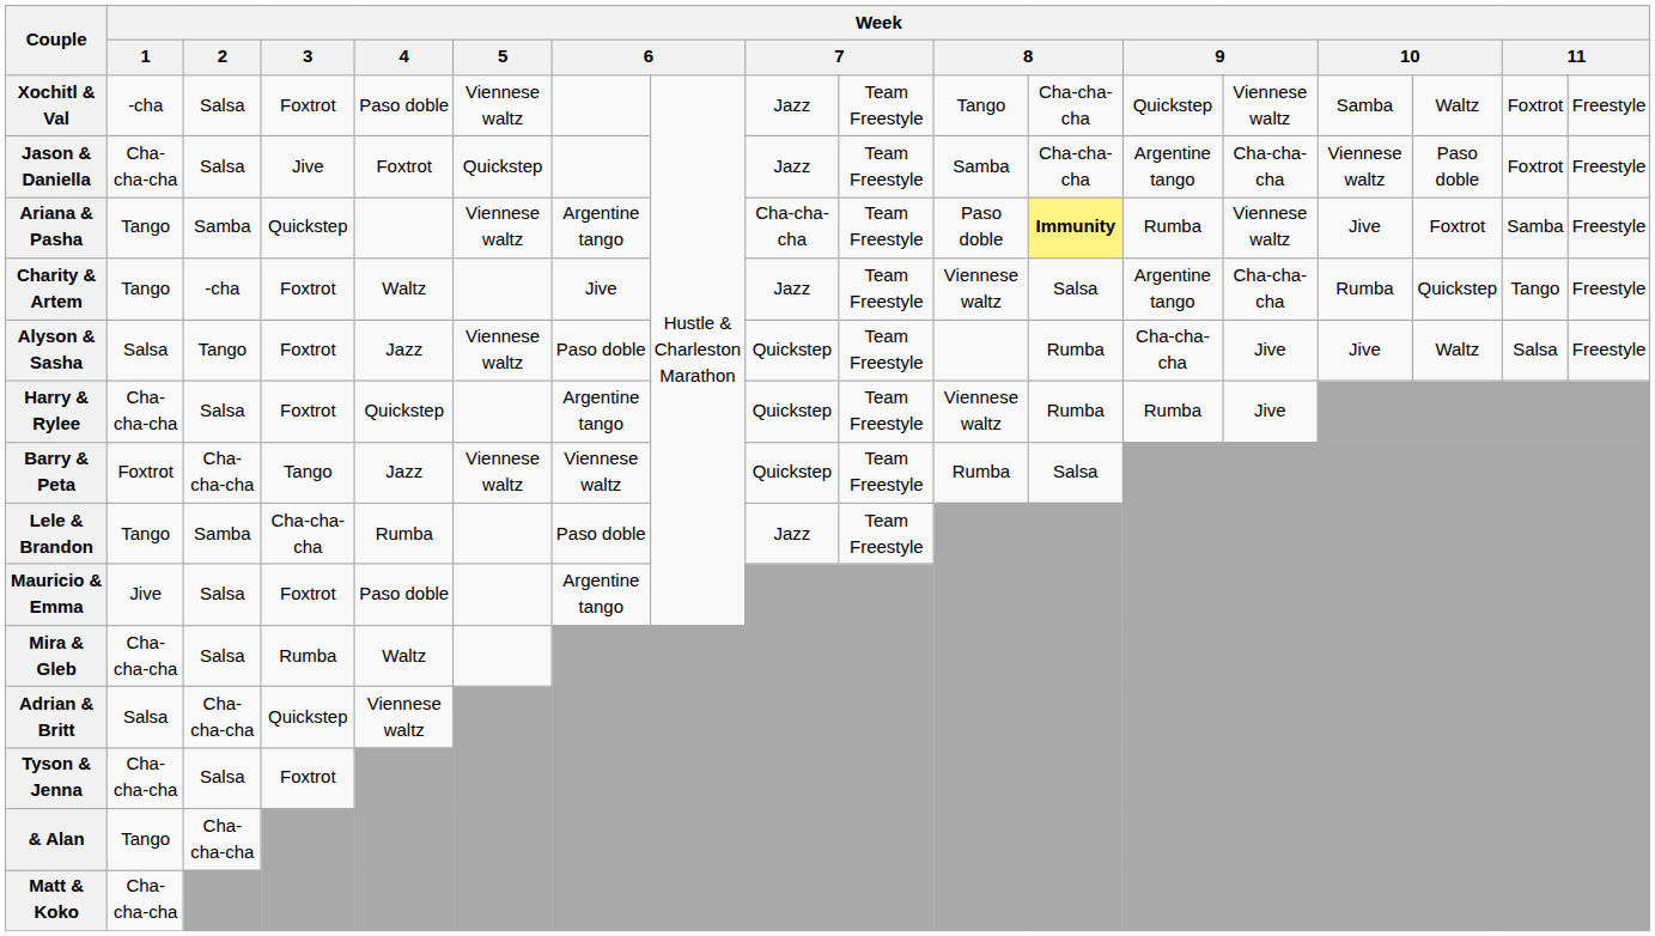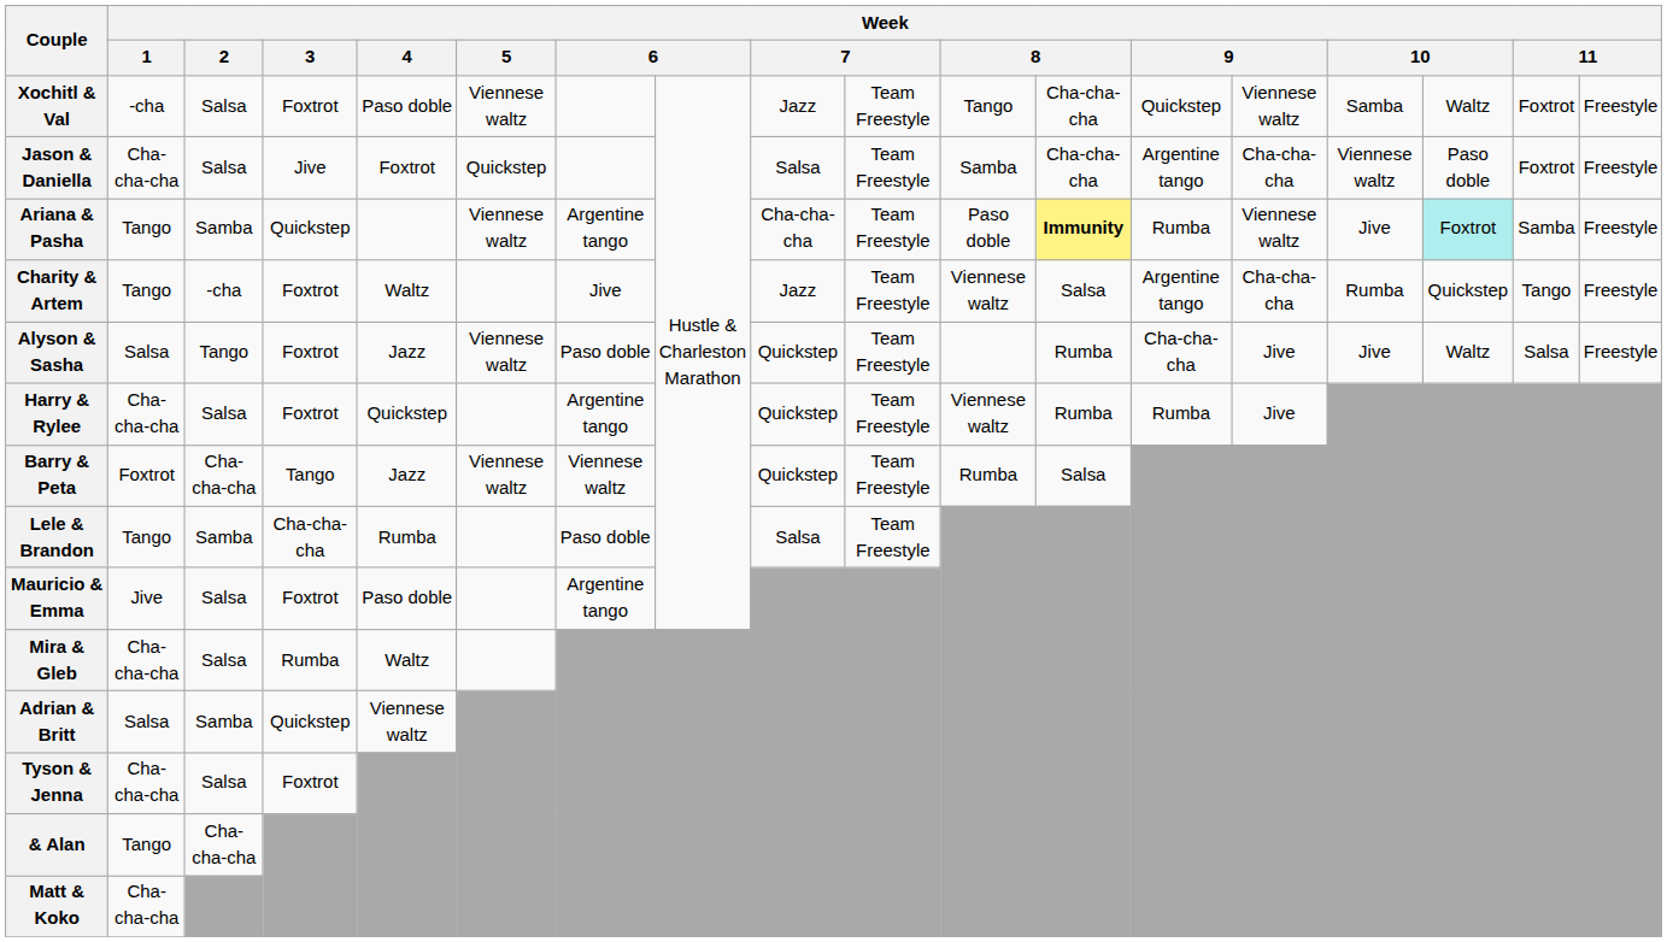Jason & Daniella | column 9: Jazz -> Salsa
Ariana & Pasha | column 16: no background -> paleturquoise background
Lele & Brandon | column 9: Jazz -> Salsa
Adrian & Britt | Week / 2: Cha-cha-cha -> Samba
